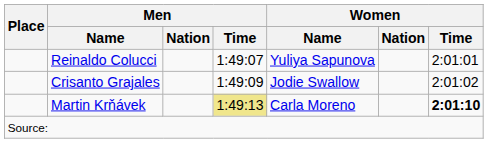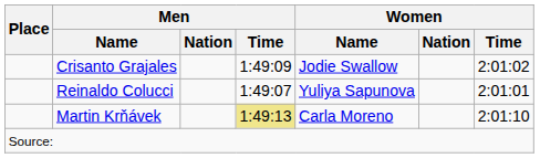rows swapped: Reinaldo Colucci <-> Crisanto Grajales
Martin Krňávek | Women / Time: bold -> normal
